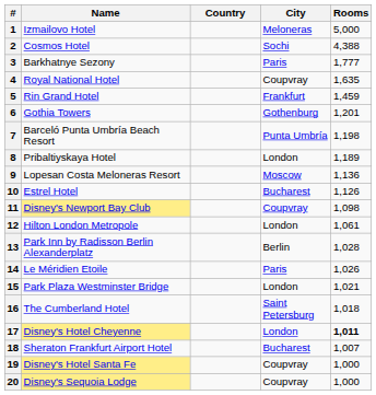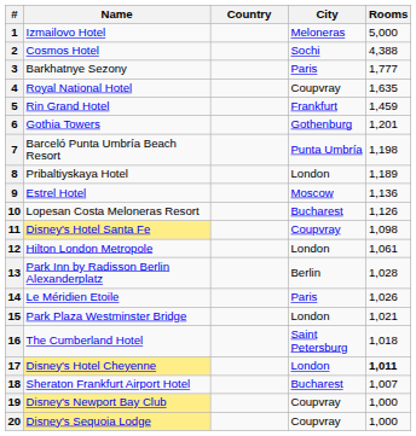9 | Name: Lopesan Costa Meloneras Resort -> Estrel Hotel
10 | Name: Estrel Hotel -> Lopesan Costa Meloneras Resort
11 | Name: Disney's Newport Bay Club -> Disney's Hotel Santa Fe
19 | Name: Disney's Hotel Santa Fe -> Disney's Newport Bay Club
